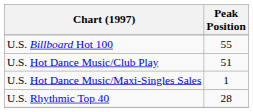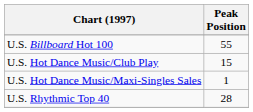U.S. Hot Dance Music/Club Play | Peak Position: 51 -> 15
